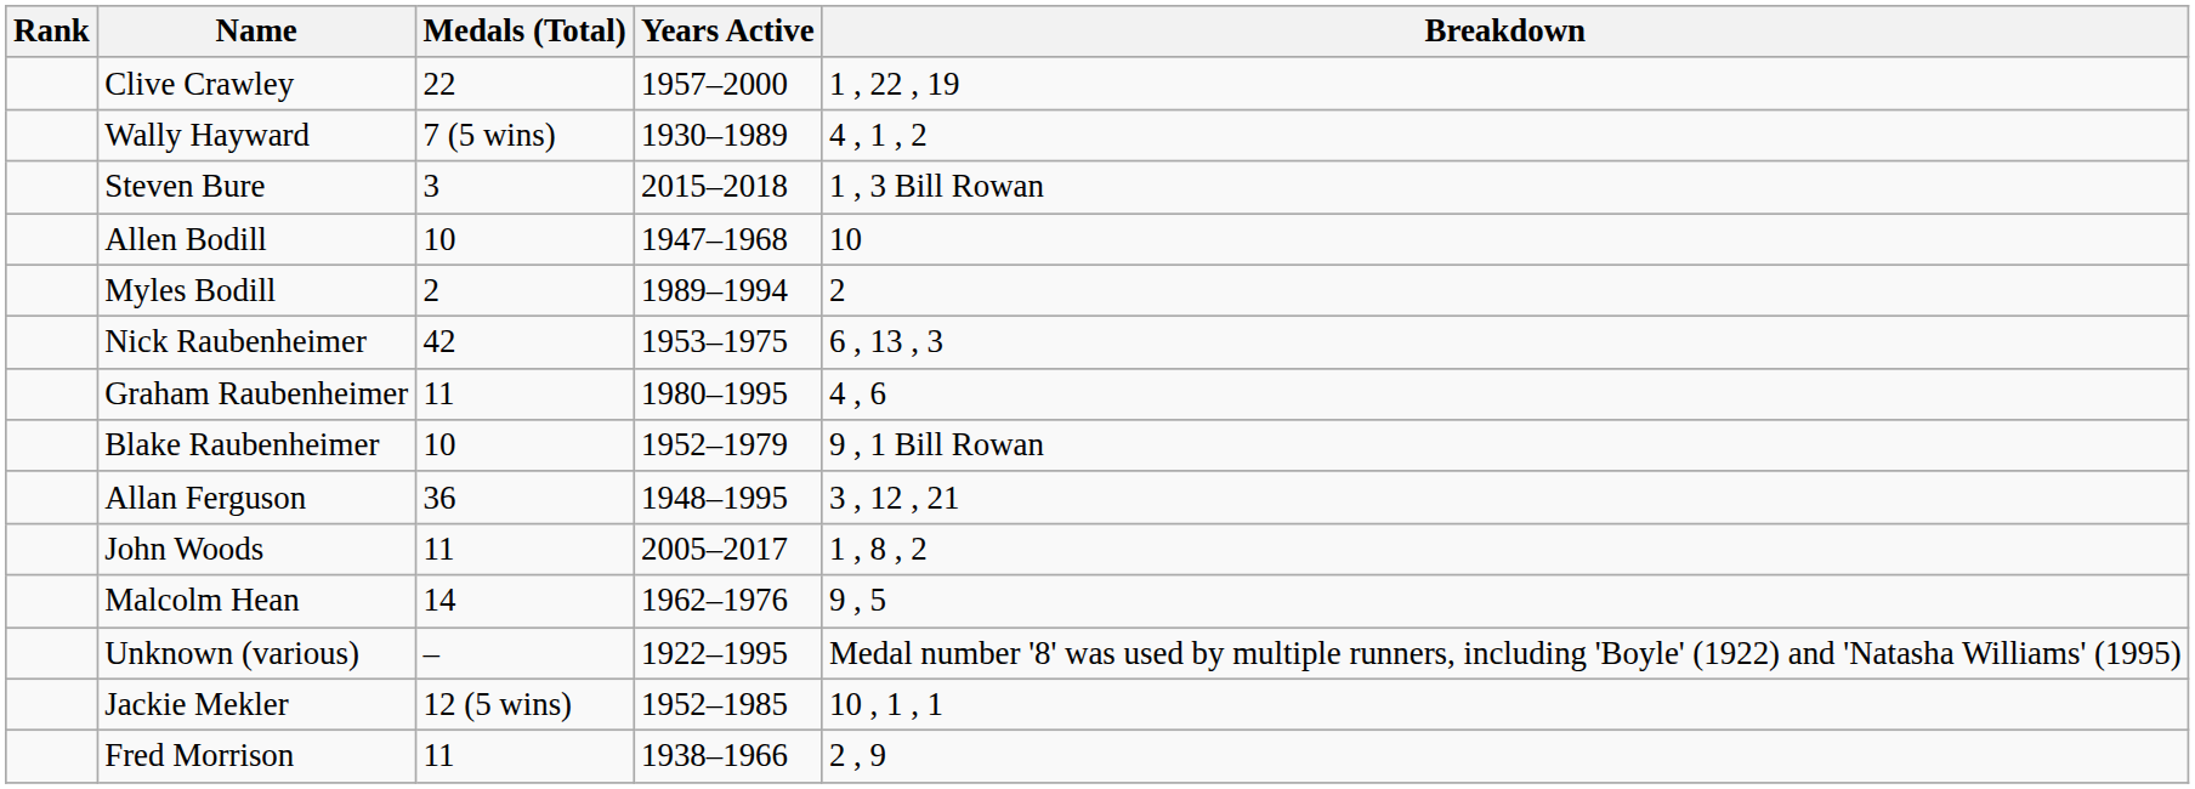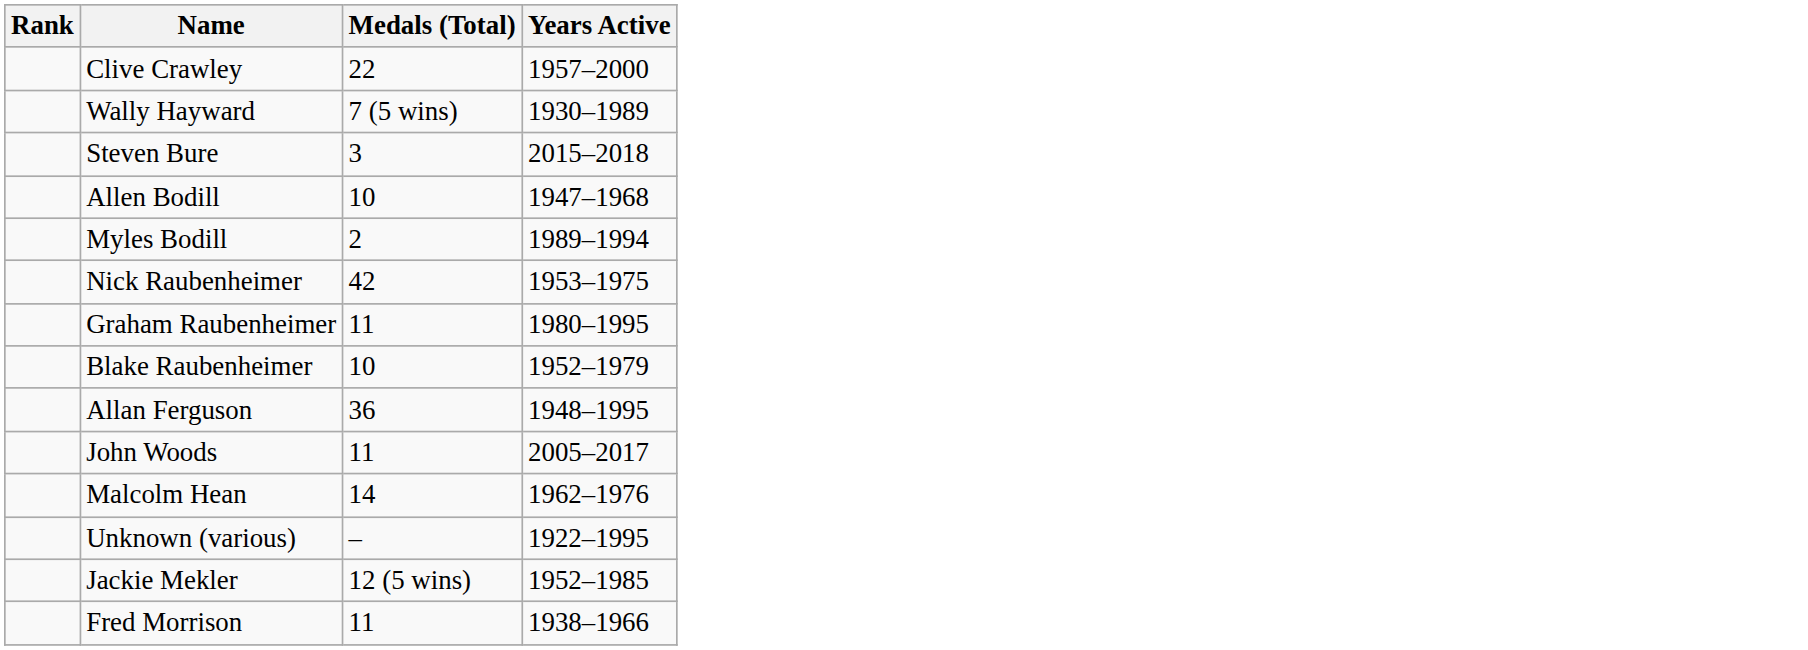- column: Breakdown | 1 , 22 , 19 | 4 , 1 , 2 | 1 , 3 Bill Rowan | 10 | 2 | 6 , 13 , 3 | 4 , 6 | 9 , 1 Bill Rowan | 3 , 12 , 21 | 1 , 8 , 2 | 9 , 5 | Medal number '8' was used by multiple runners, including 'Boyle' (1922) and 'Natasha Williams' (1995) | 10 , 1 , 1 | 2 , 9
